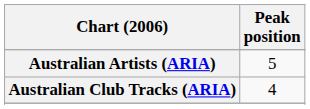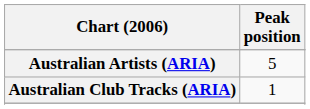Australian Club Tracks (ARIA) | Peak position: 4 -> 1
